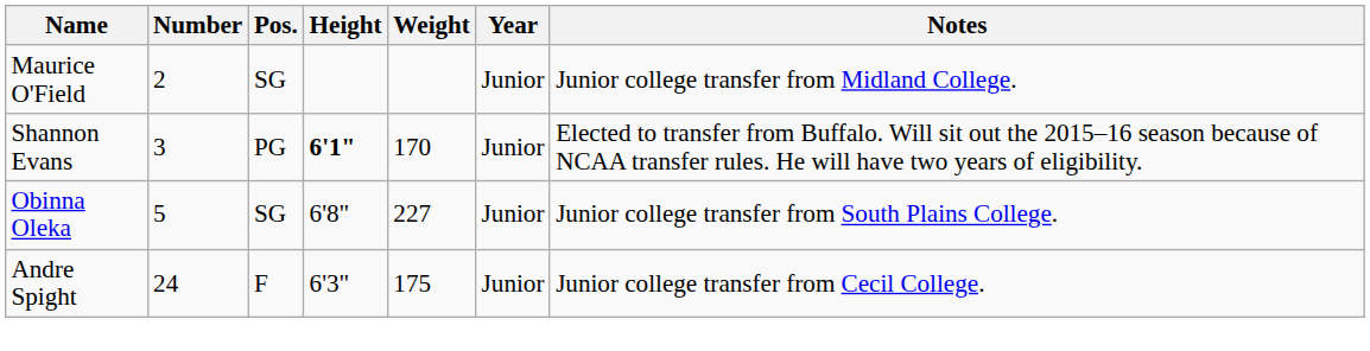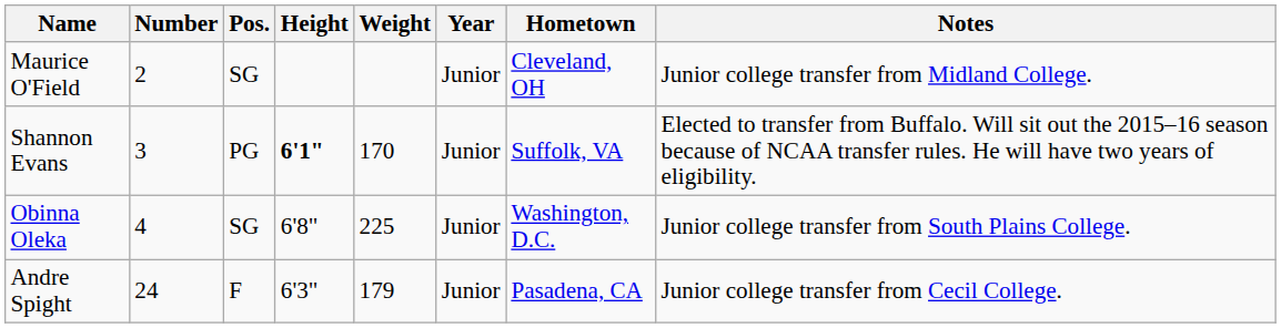+ column: Hometown | Cleveland, OH | Suffolk, VA | Washington, D.C. | Pasadena, CA
Obinna Oleka | Number: 5 -> 4
Obinna Oleka | Weight: 227 -> 225
Andre Spight | Weight: 175 -> 179
